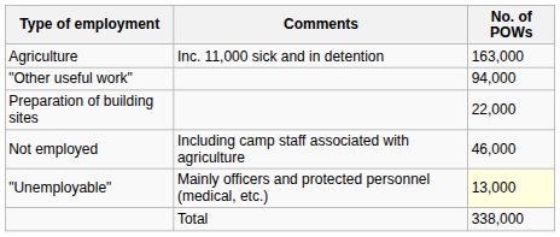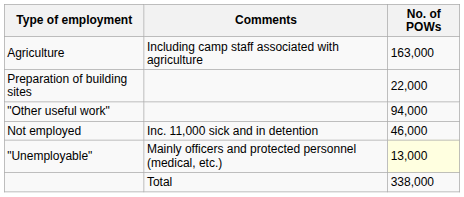Agriculture | Comments: Inc. 11,000 sick and in detention -> Including camp staff associated with agriculture
rows swapped: Preparation of building sites <-> "Other useful work"
Not employed | Comments: Including camp staff associated with agriculture -> Inc. 11,000 sick and in detention
